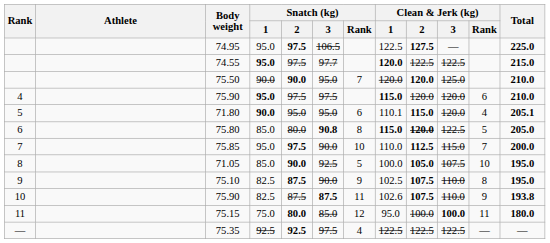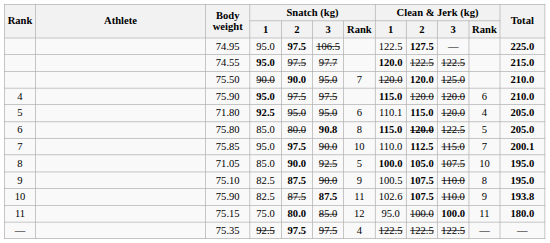71.80 | Snatch (kg) / 1: 90.0 -> 92.5
71.80 | Total: 205.1 -> 205.0
75.85 | Total: 200.0 -> 200.1
71.05 | Clean & Jerk (kg) / 1: normal -> bold
75.10 | Clean & Jerk (kg) / 1: 102.5 -> 100.5
75.35 | Snatch (kg) / 2: 92.5 -> 97.5
